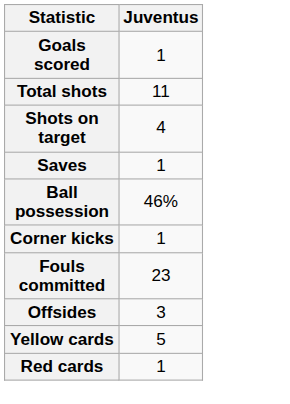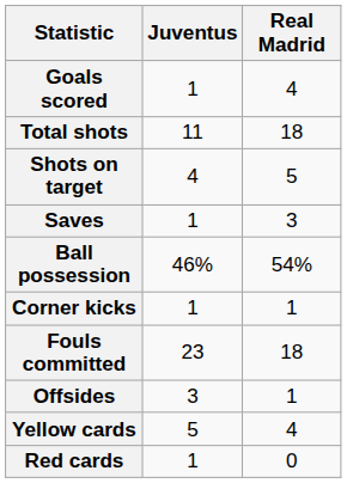+ column: Real Madrid | 4 | 18 | 5 | 3 | 54% | 1 | 18 | 1 | 4 | 0
